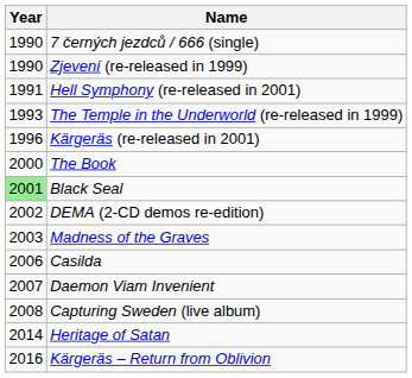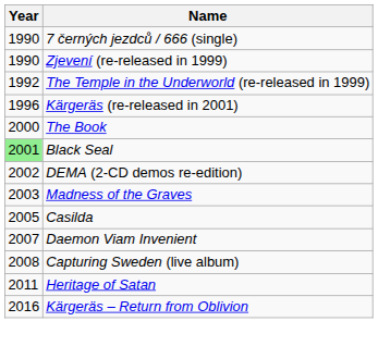- row: 1991 | Hell Symphony (re-released in 2001)
The Temple in the Underworld (re-released in 1999) | Year: 1993 -> 1992
Casilda | Year: 2006 -> 2005
Heritage of Satan | Year: 2014 -> 2011
